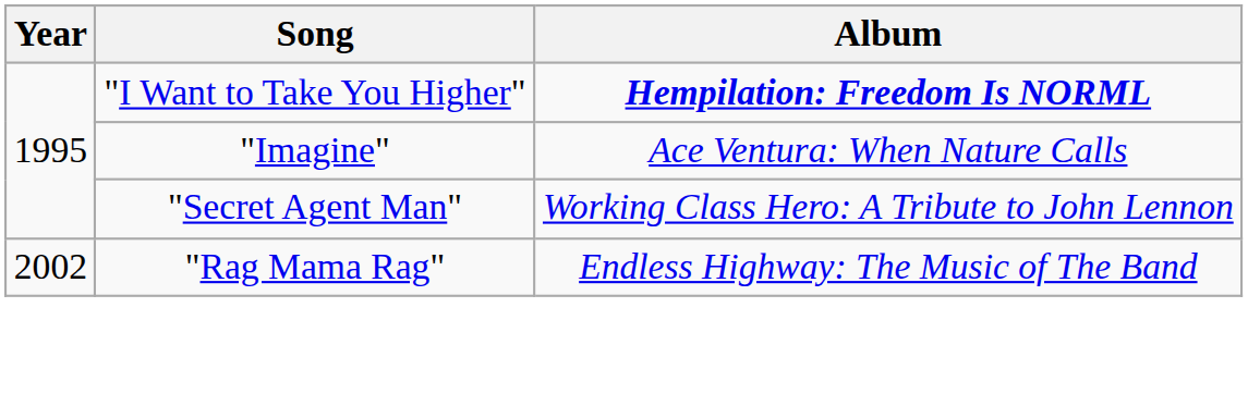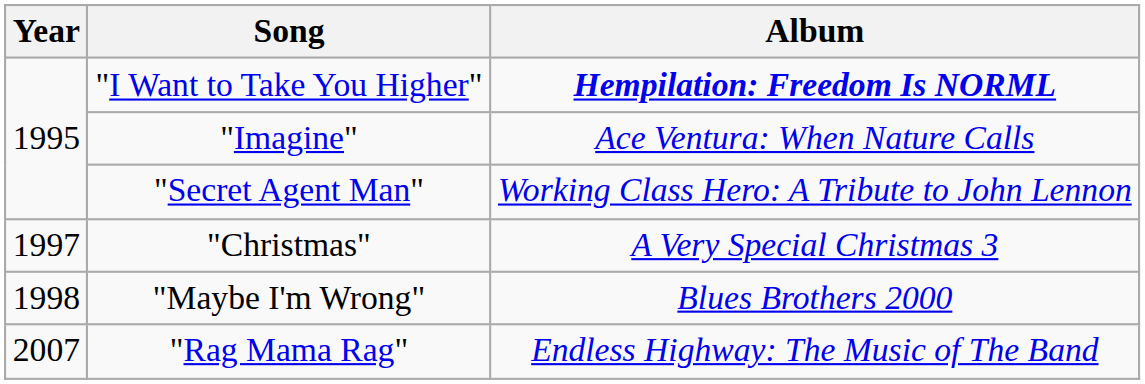+ row: 1997 | "Christmas" | A Very Special Christmas 3
+ row: 1998 | "Maybe I'm Wrong" | Blues Brothers 2000
"Rag Mama Rag" | Year: 2002 -> 2007
